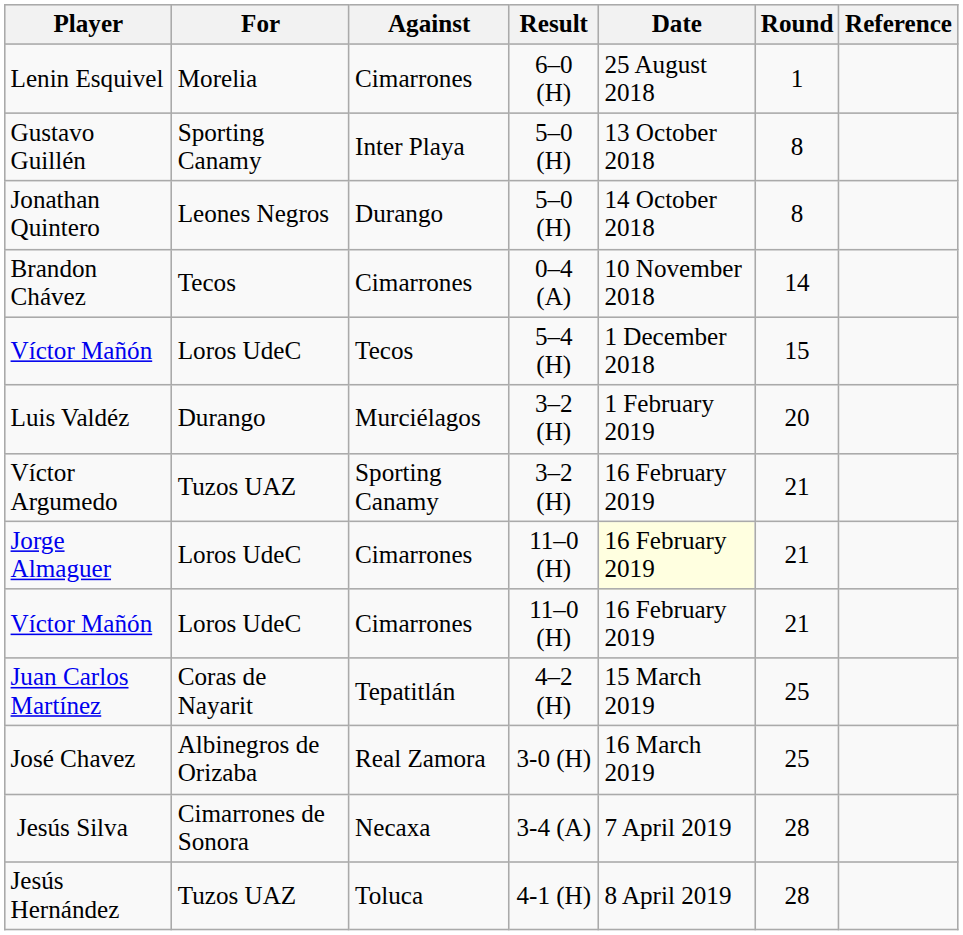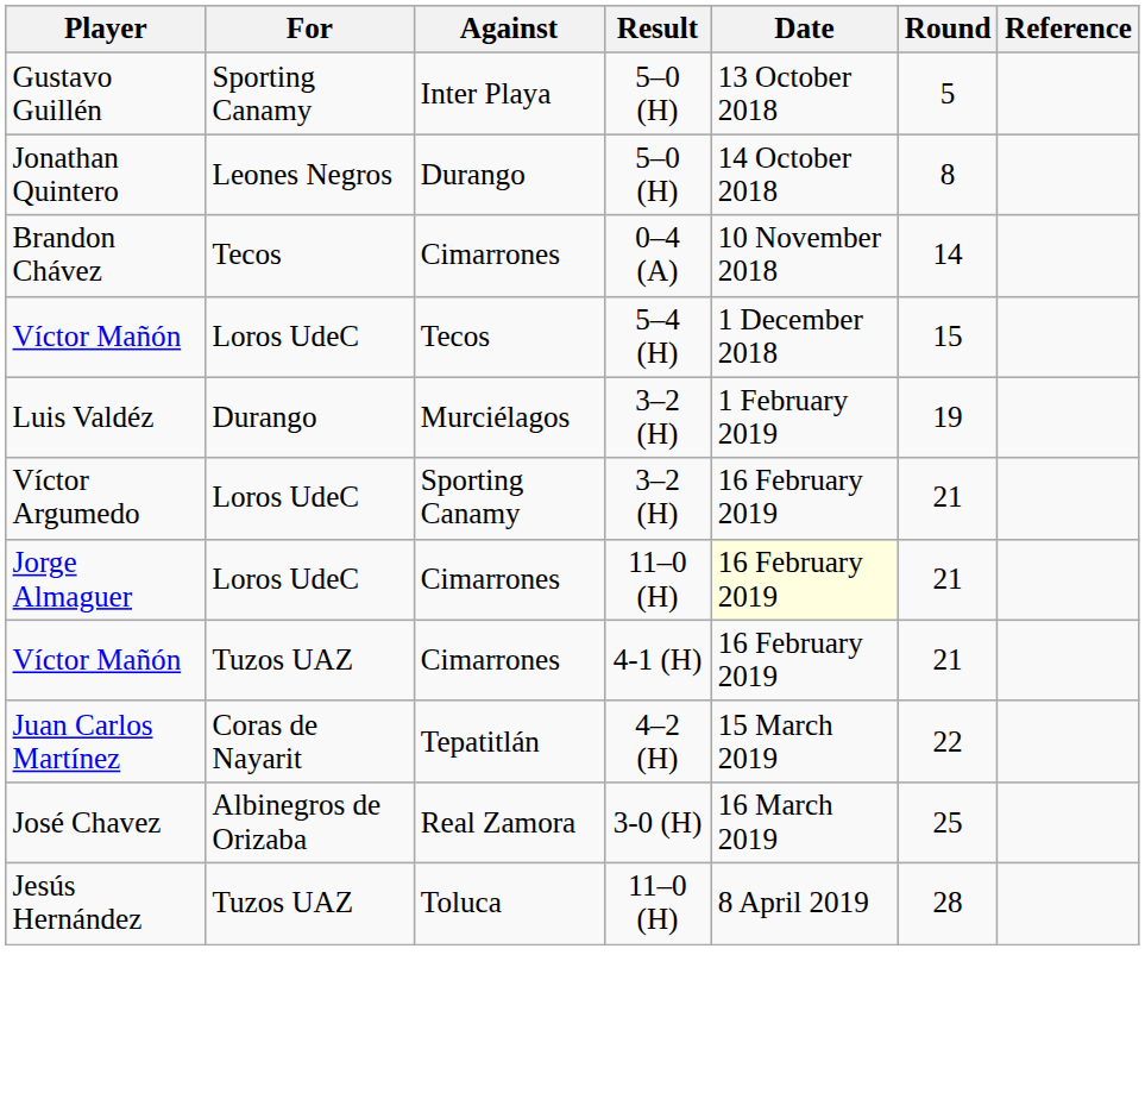- row: Lenin Esquivel | Morelia | Cimarrones | 6–0 (H) | 25 August 2018 | 1
Gustavo Guillén | Round: 8 -> 5
Luis Valdéz | Round: 20 -> 19
Víctor Argumedo | For: Tuzos UAZ -> Loros UdeC
Víctor Mañón / Cimarrones | For: Loros UdeC -> Tuzos UAZ
Víctor Mañón / Cimarrones | Result: 11–0 (H) -> 4-1 (H)
Juan Carlos Martínez | Round: 25 -> 22
- row: Jesús Silva | Cimarrones de Sonora | Necaxa | 3-4 (A) | 7 April 2019 | 28
Jesús Hernández | Result: 4-1 (H) -> 11–0 (H)
